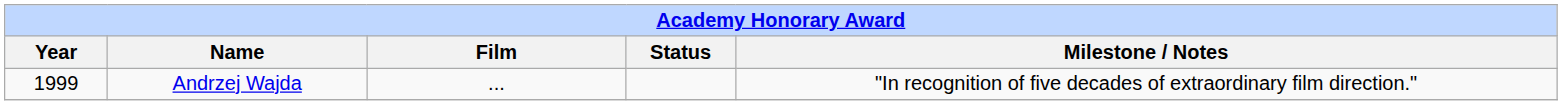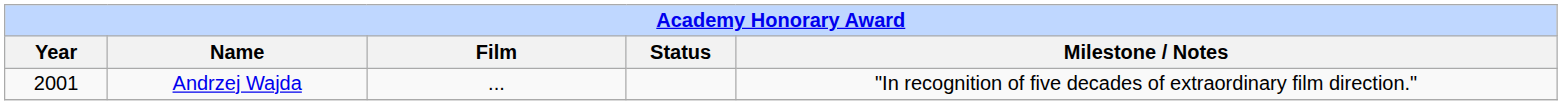Andrzej Wajda | Year: 1999 -> 2001
